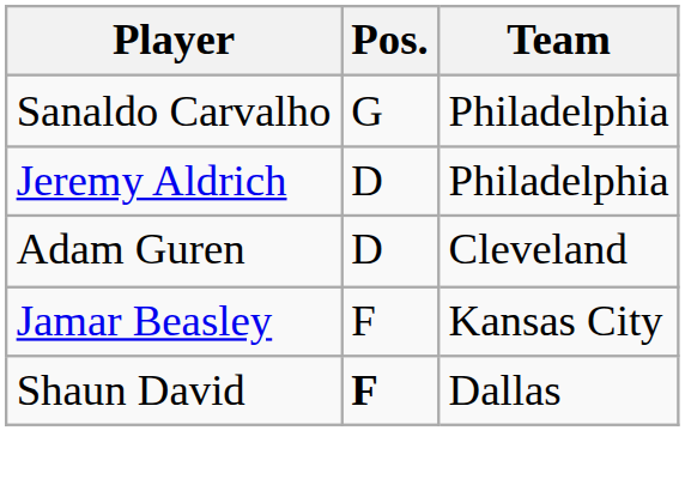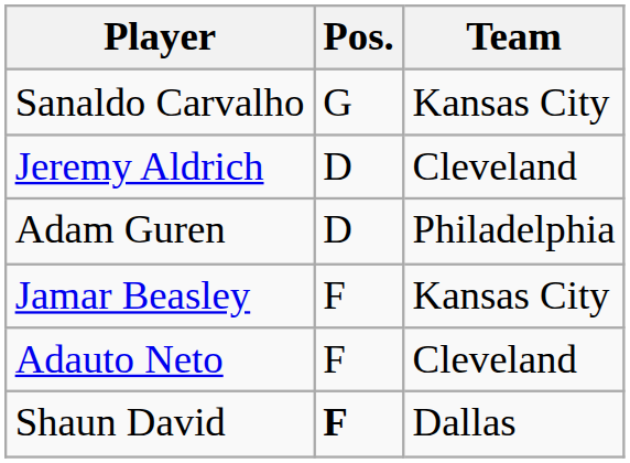Sanaldo Carvalho | Team: Philadelphia -> Kansas City
Jeremy Aldrich | Team: Philadelphia -> Cleveland
Adam Guren | Team: Cleveland -> Philadelphia
+ row: Adauto Neto | F | Cleveland
